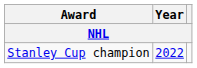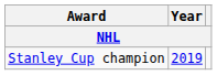Stanley Cup champion | Year: 2022 -> 2019
